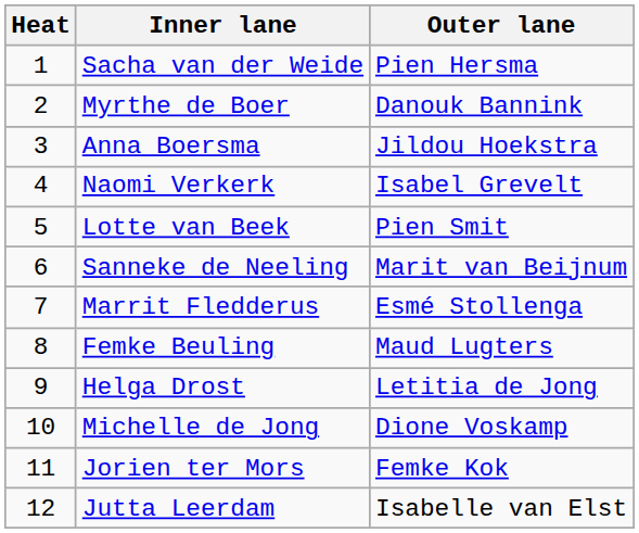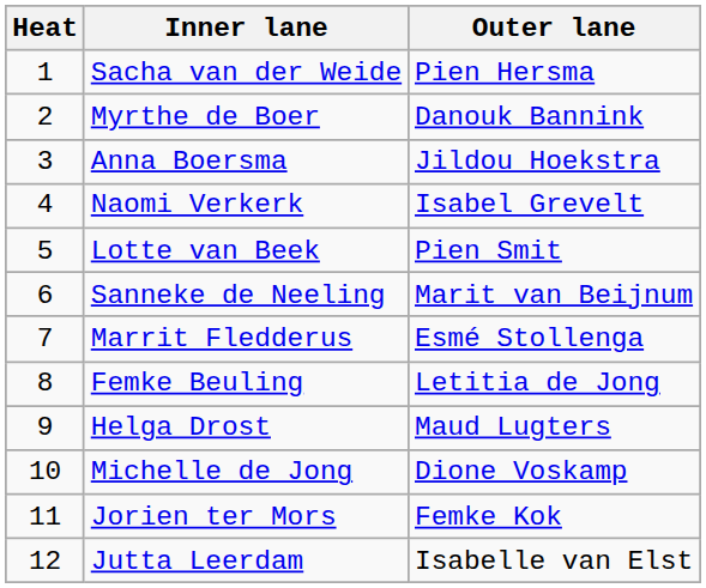Femke Beuling | Outer lane: Maud Lugters -> Letitia de Jong
Helga Drost | Outer lane: Letitia de Jong -> Maud Lugters
